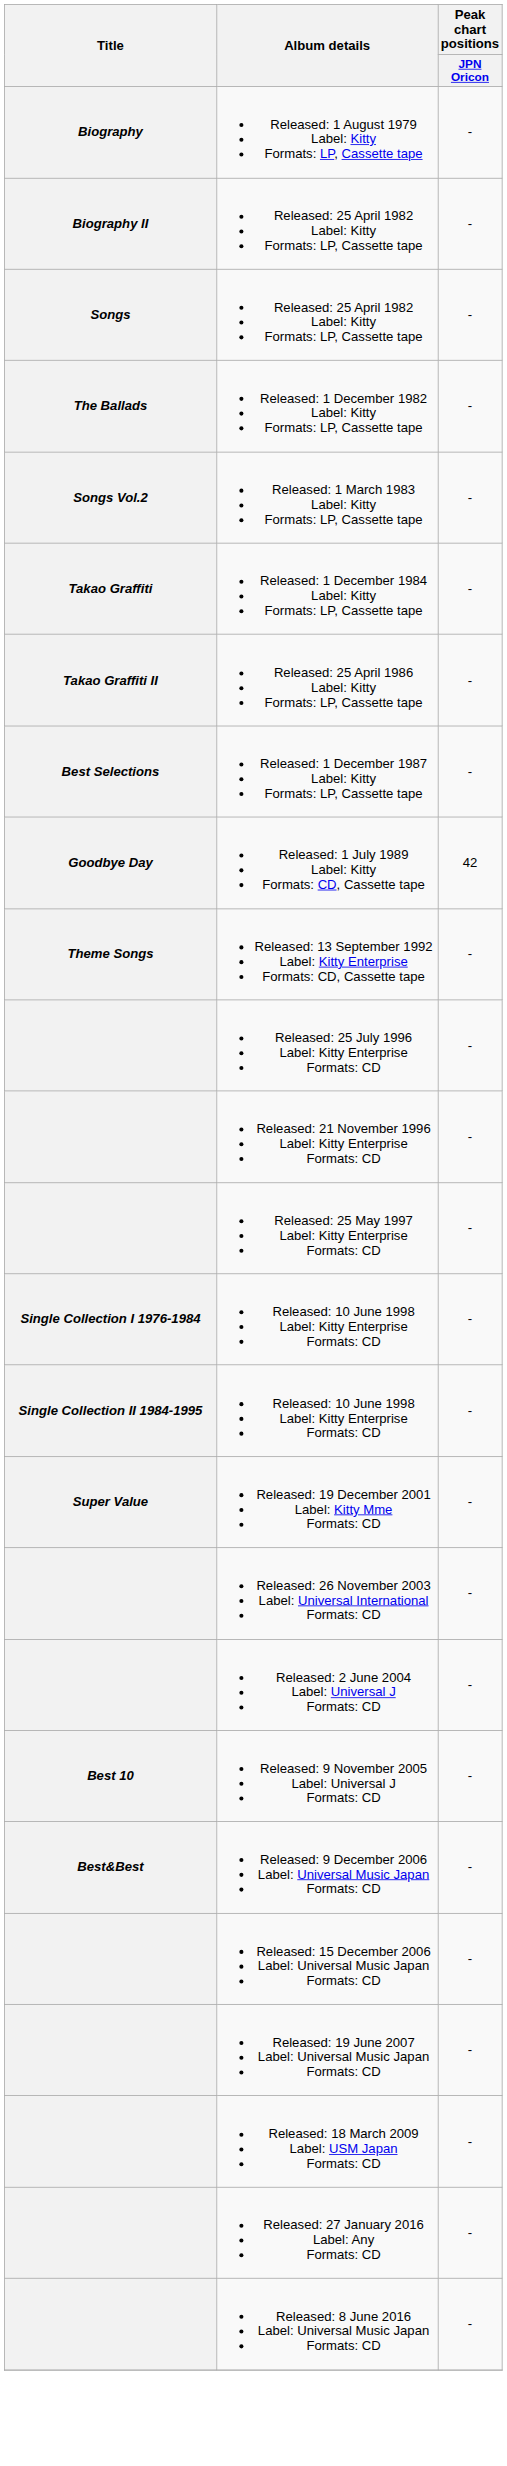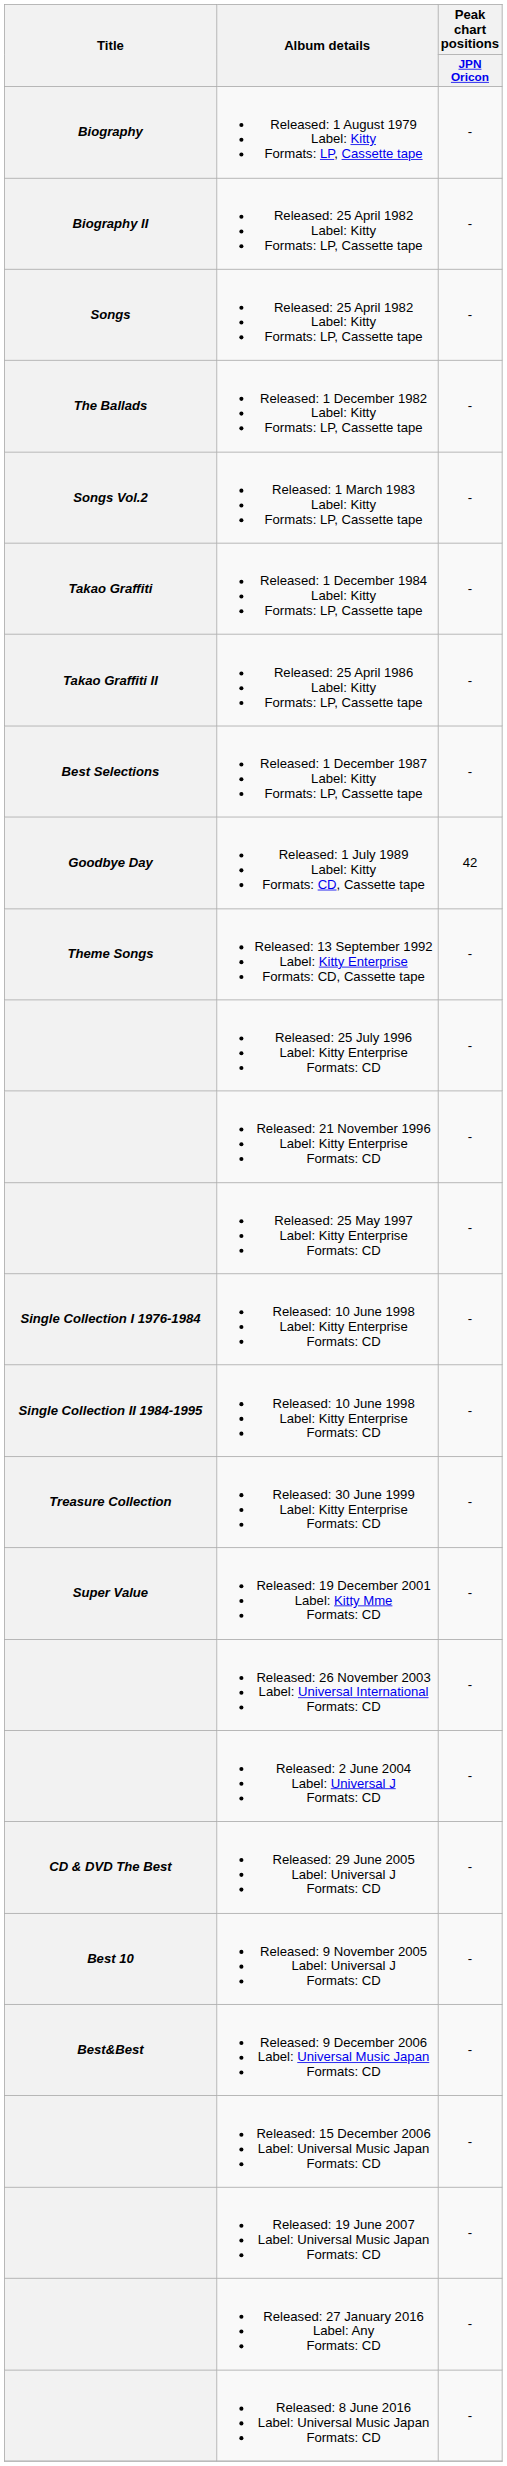+ row: Treasure Collection | Released: 30 June 1999 Label: Kitty Enterprise Formats: CD | -
+ row: CD & DVD The Best | Released: 29 June 2005 Label: Universal J Formats: CD | -
- row: Released: 18 March 2009 Label: USM Japan Formats: CD | -
